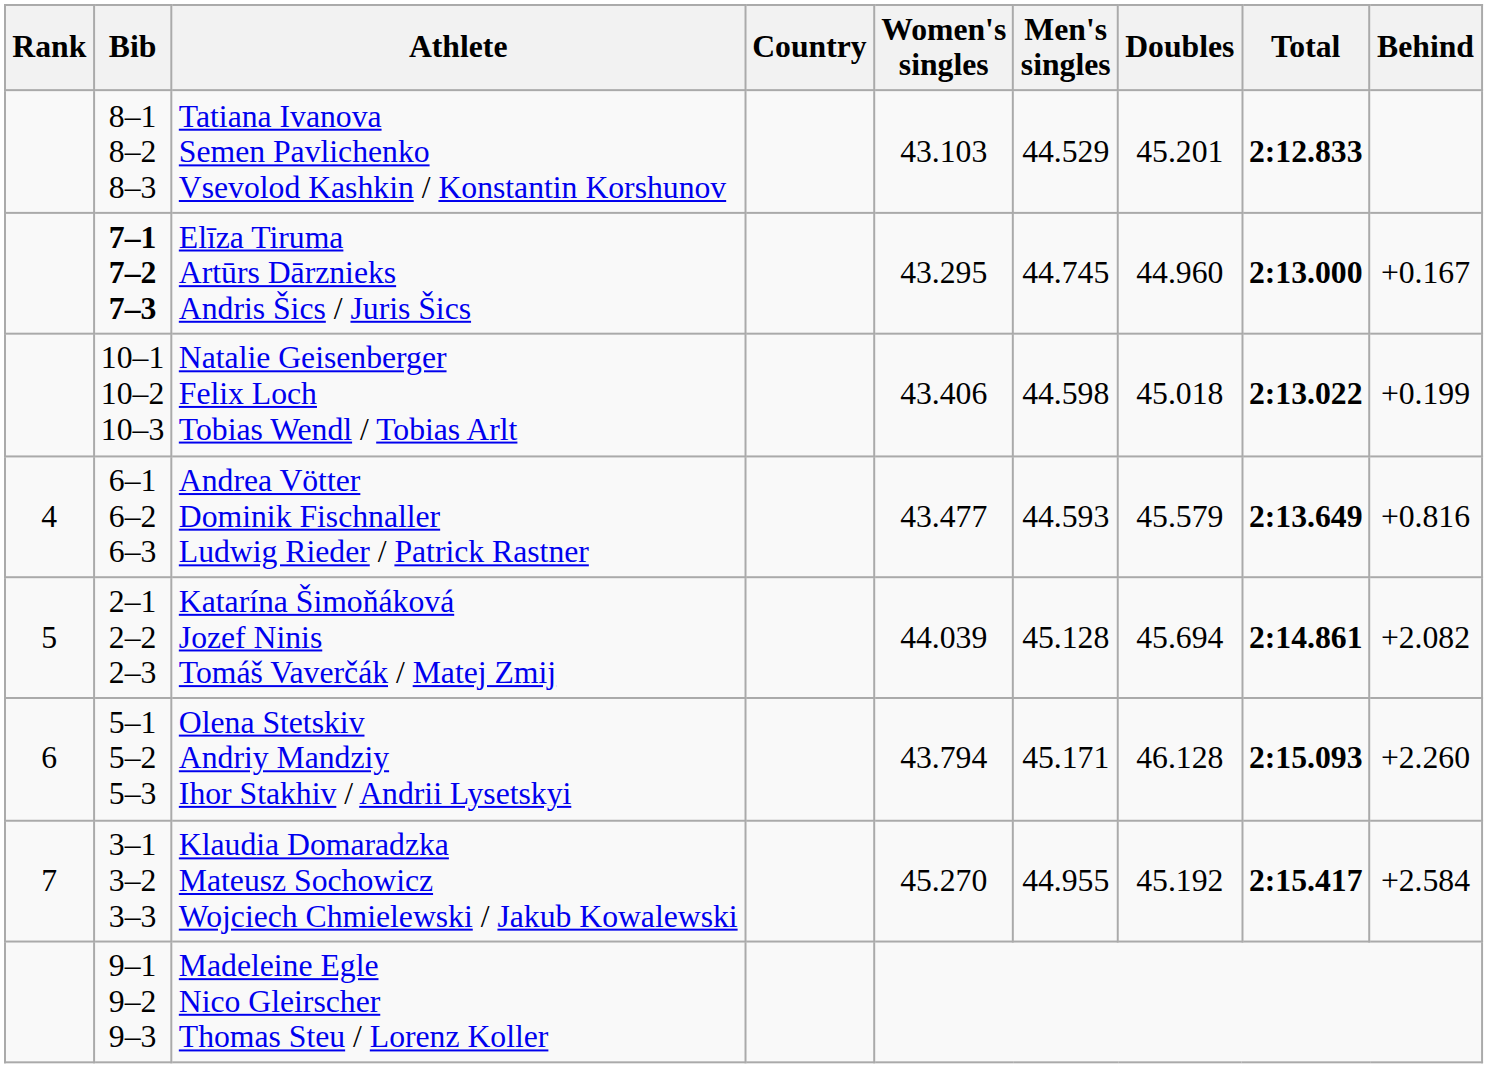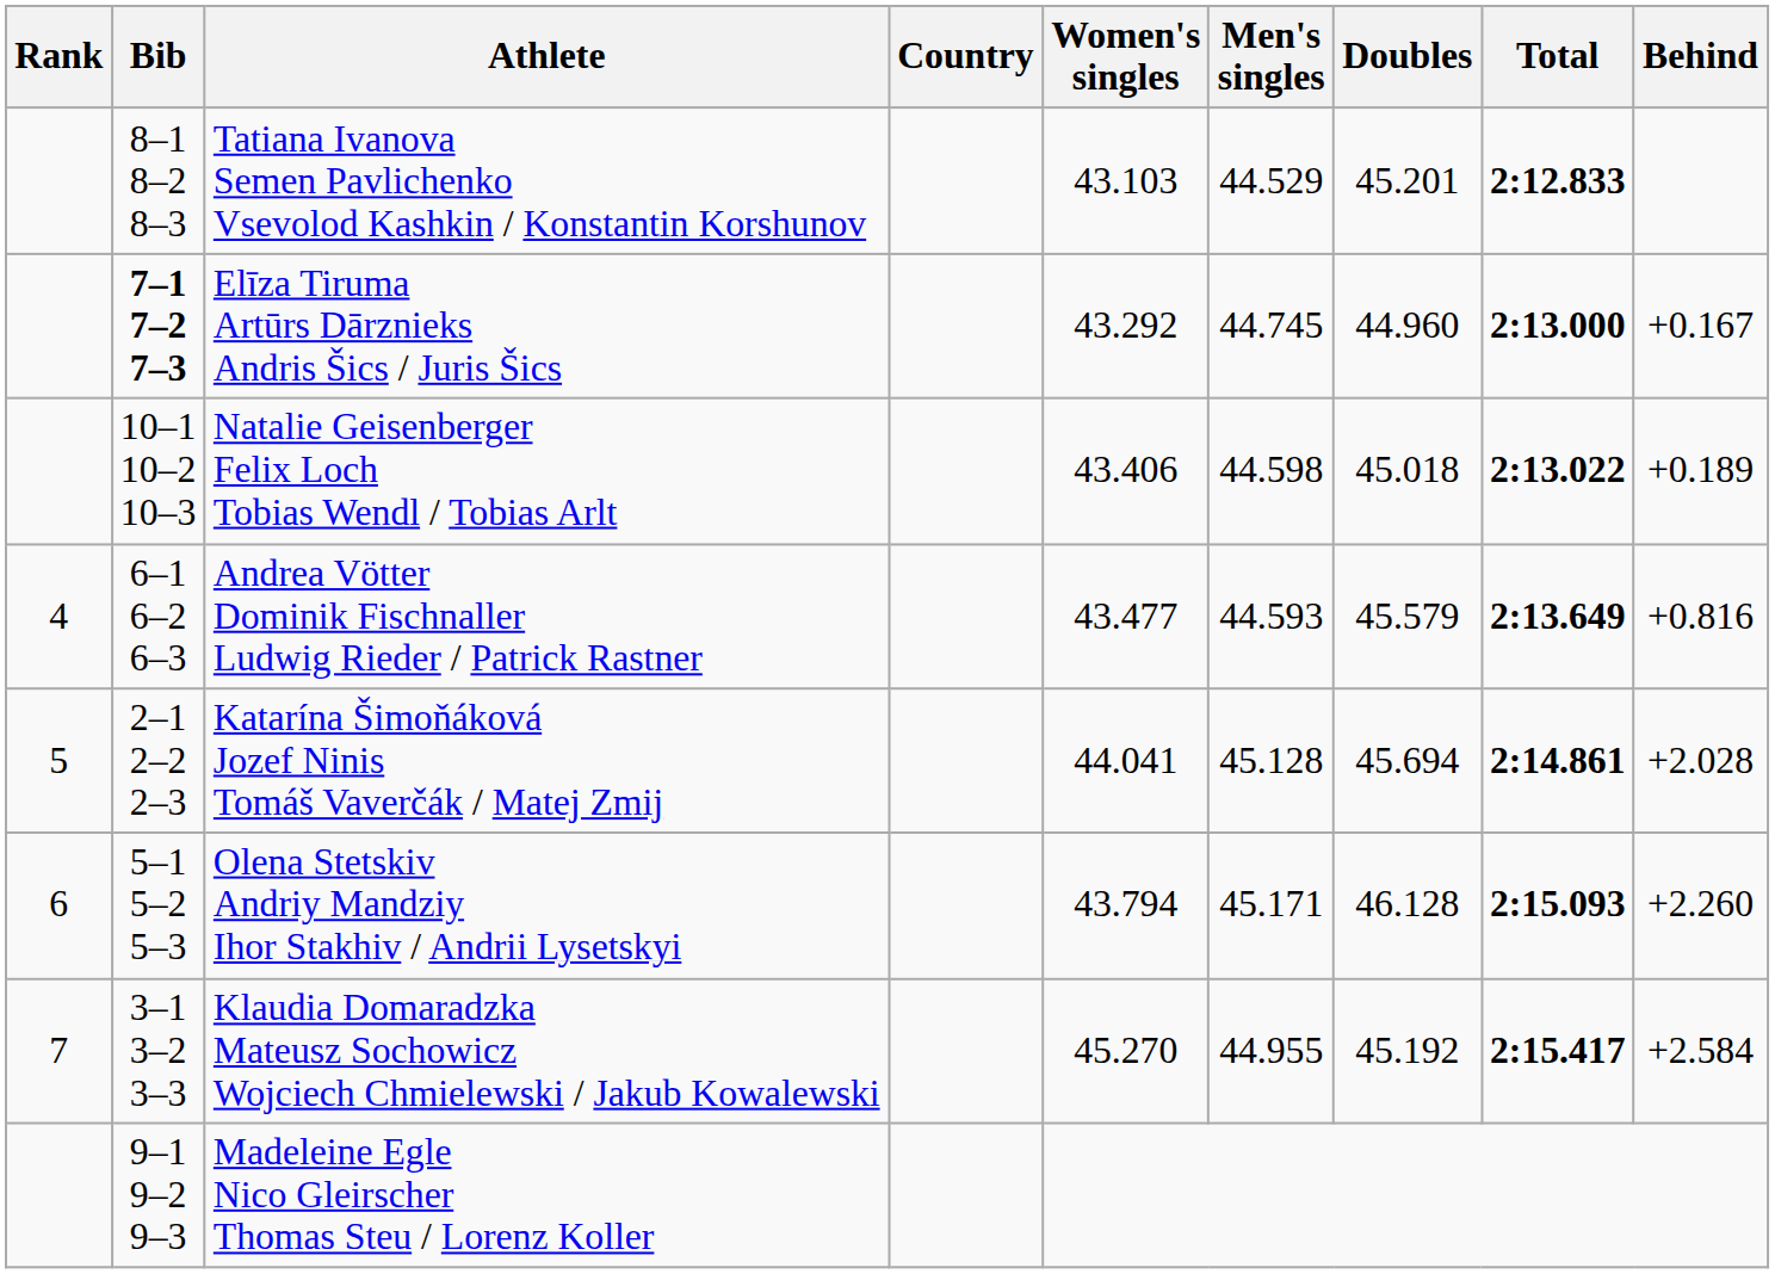Elīza Tiruma Artūrs Dārznieks Andris Šics / Juris Šics | Women's singles: 43.295 -> 43.292
Natalie Geisenberger Felix Loch Tobias Wendl / Tobias Arlt | Behind: +0.199 -> +0.189
Katarína Šimoňáková Jozef Ninis Tomáš Vaverčák / Matej Zmij | Women's singles: 44.039 -> 44.041
Katarína Šimoňáková Jozef Ninis Tomáš Vaverčák / Matej Zmij | Behind: +2.082 -> +2.028
